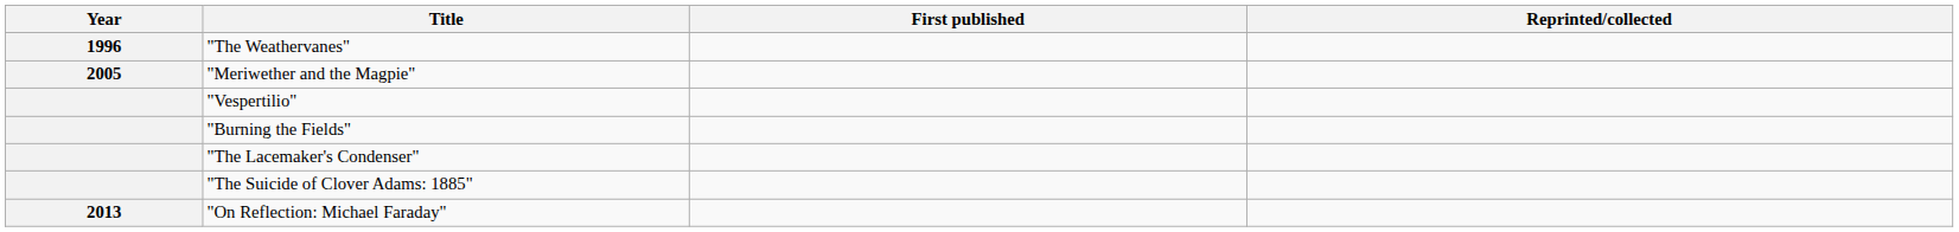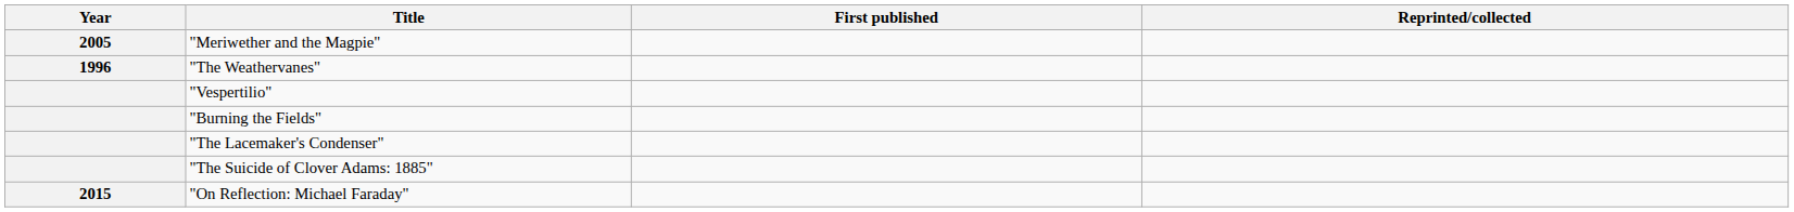rows swapped: "The Weathervanes" <-> "Meriwether and the Magpie"
"On Reflection: Michael Faraday" | Year: 2013 -> 2015
